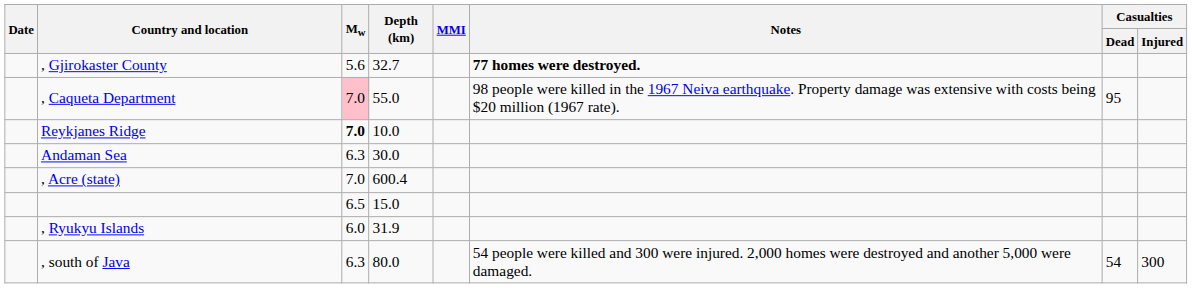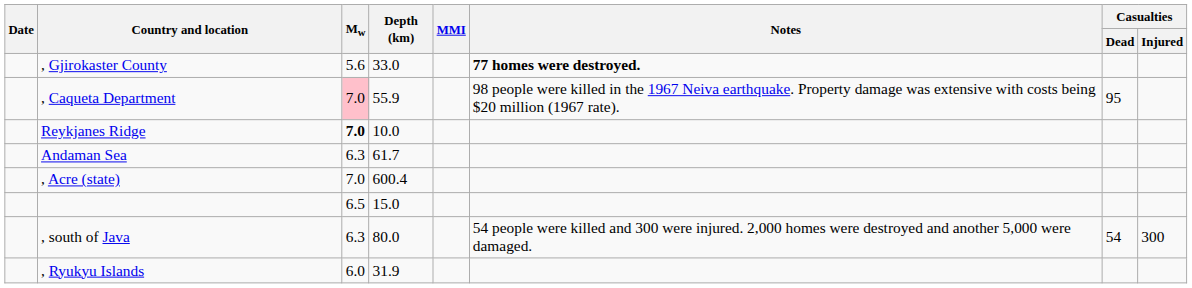, Gjirokaster County | Depth (km): 32.7 -> 33.0
, Caqueta Department | Depth (km): 55.0 -> 55.9
Andaman Sea | Depth (km): 30.0 -> 61.7
rows swapped: , south of Java <-> , Ryukyu Islands
